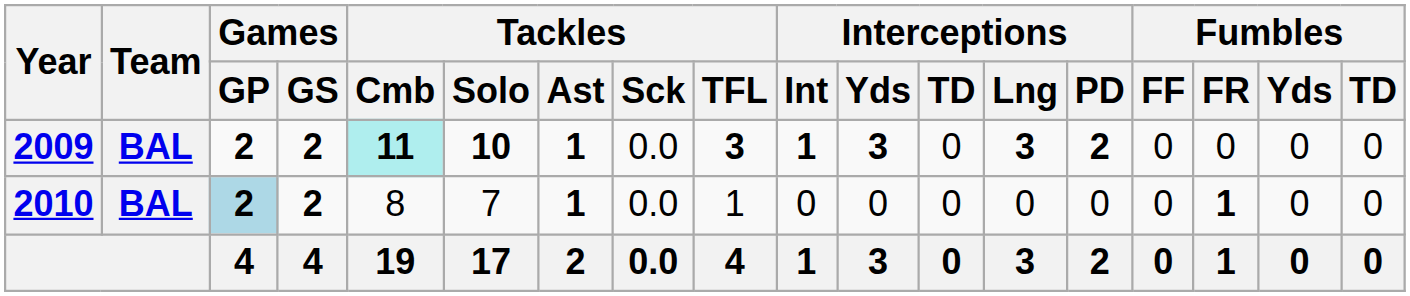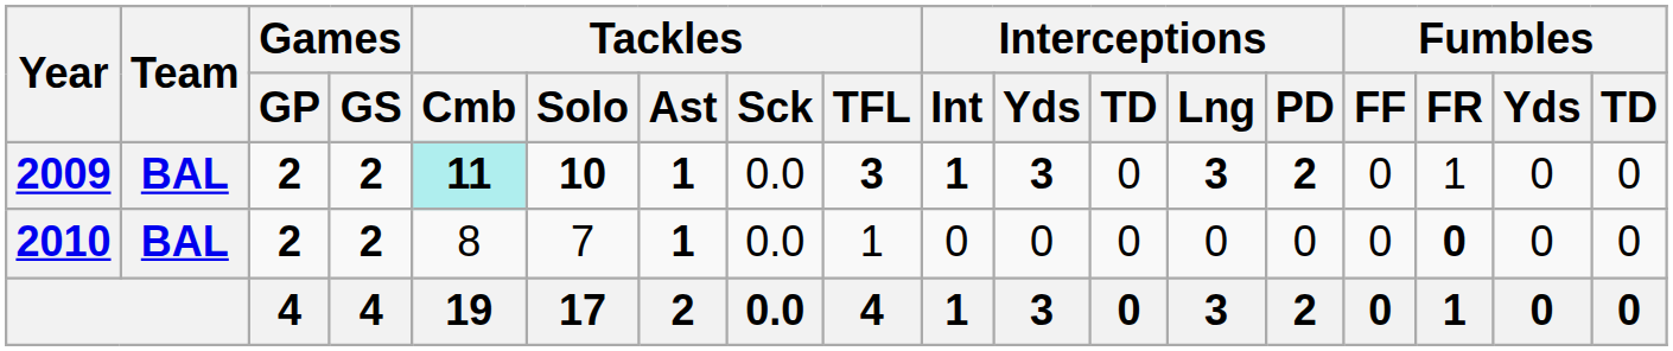2009 | Fumbles / FR: 0 -> 1
2010 | Games / GP: lightblue background -> no background
2010 | Fumbles / FR: 1 -> 0
